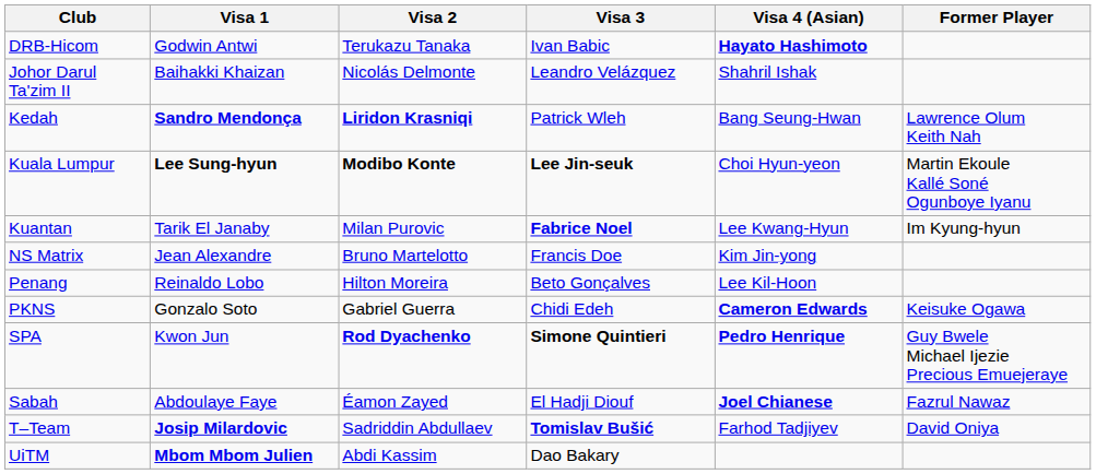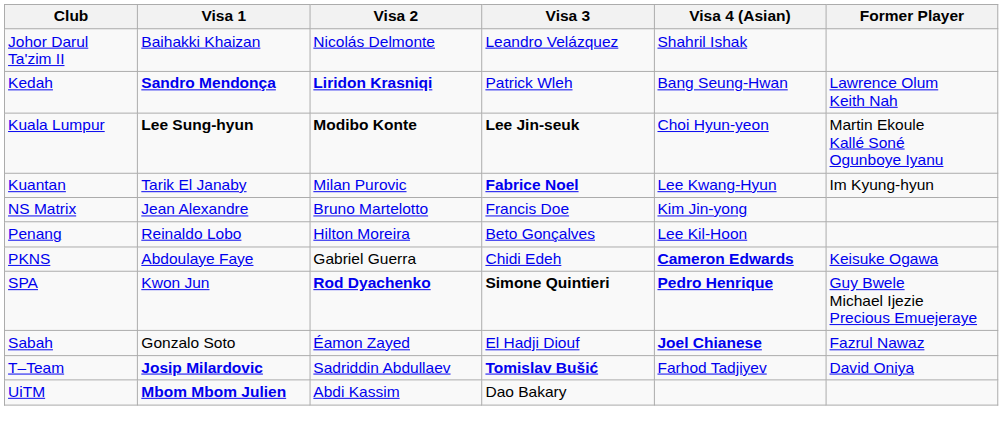- row: DRB-Hicom | Godwin Antwi | Terukazu Tanaka | Ivan Babic | Hayato Hashimoto
PKNS | Visa 1: Gonzalo Soto -> Abdoulaye Faye
Sabah | Visa 1: Abdoulaye Faye -> Gonzalo Soto
